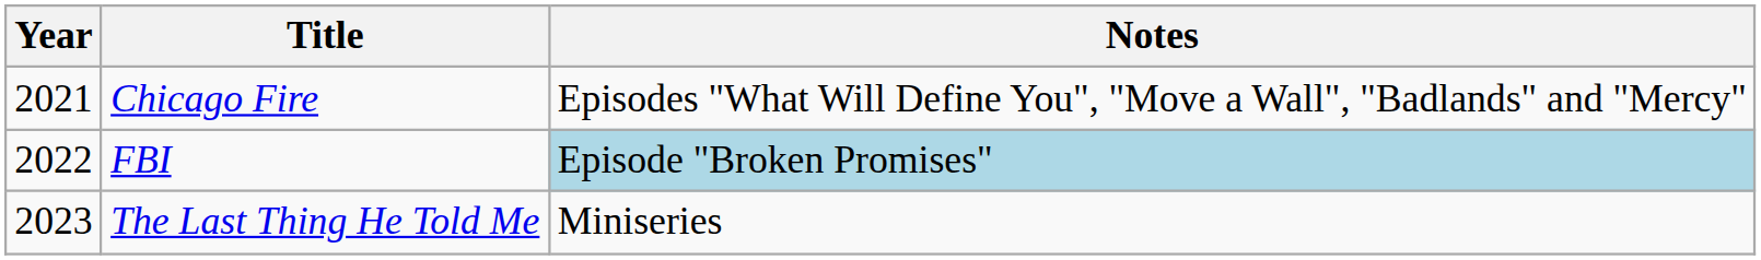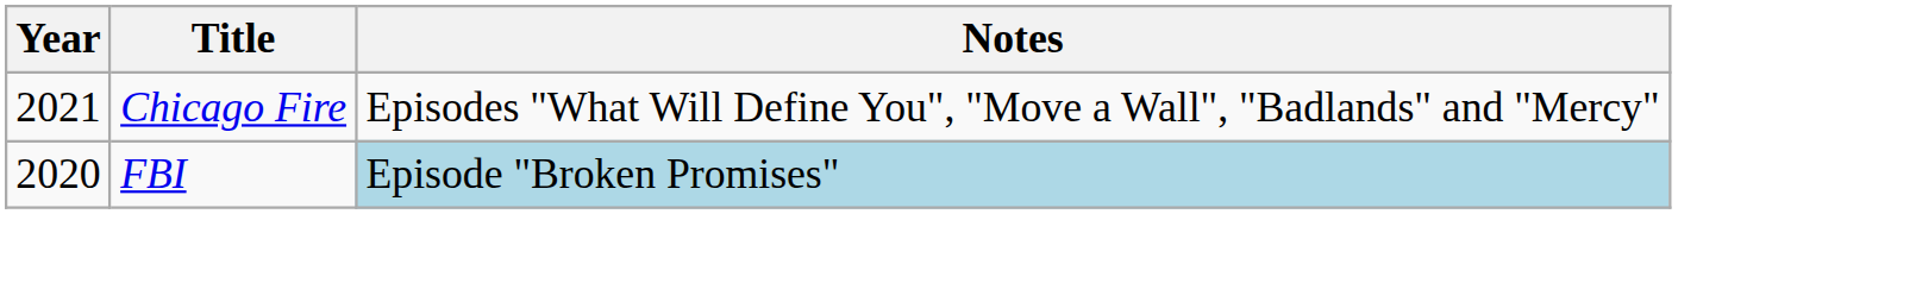FBI | Year: 2022 -> 2020
- row: 2023 | The Last Thing He Told Me | Miniseries
